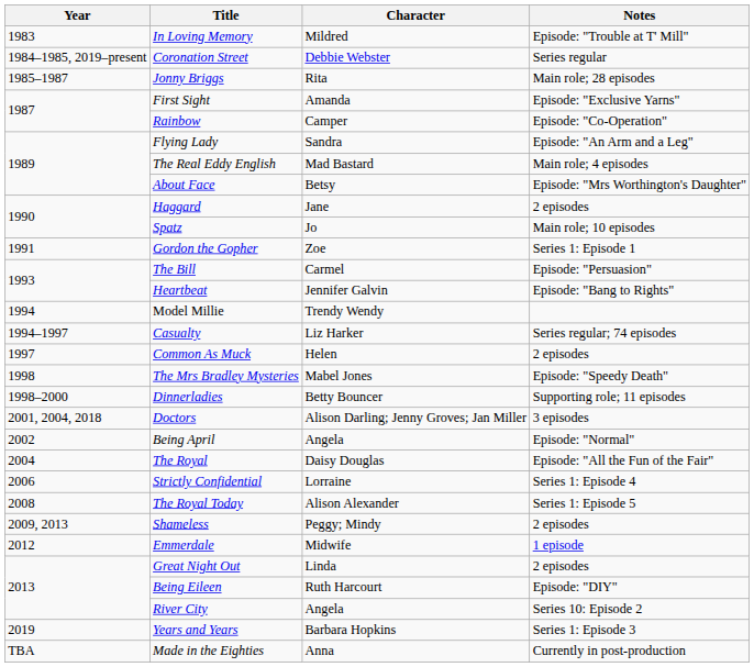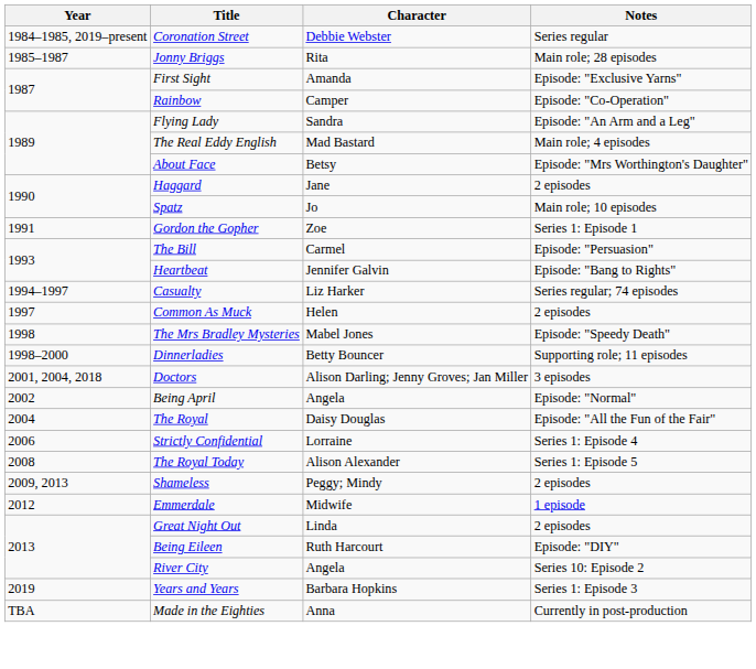- row: 1983 | In Loving Memory | Mildred | Episode: "Trouble at T' Mill"
- row: 1994 | Model Millie | Trendy Wendy
